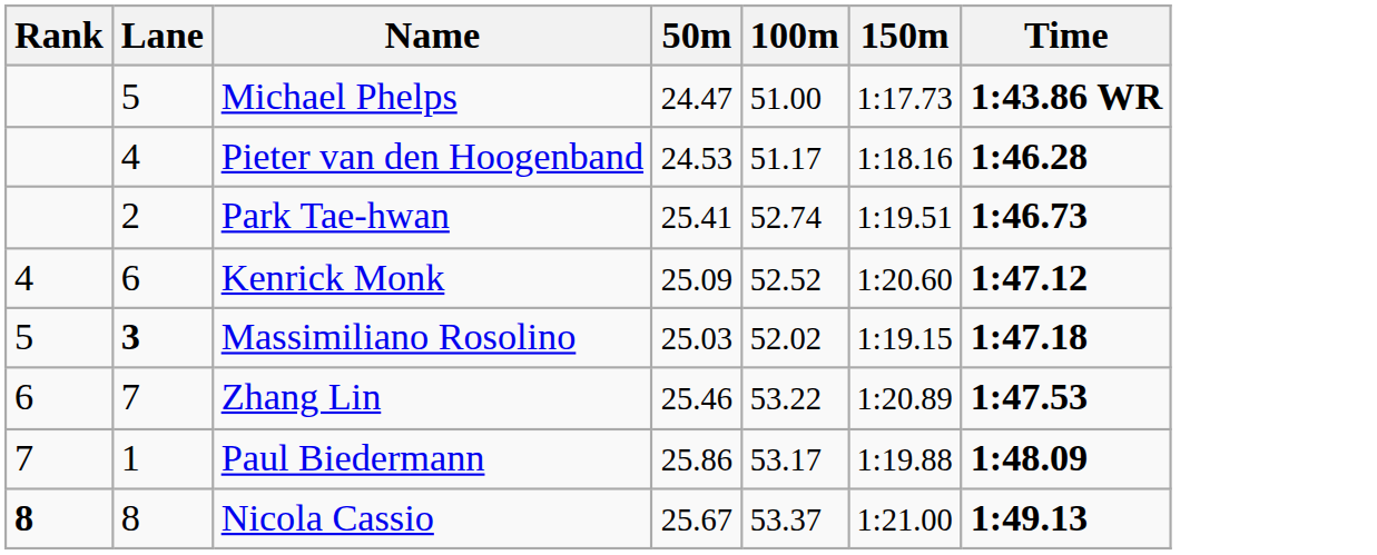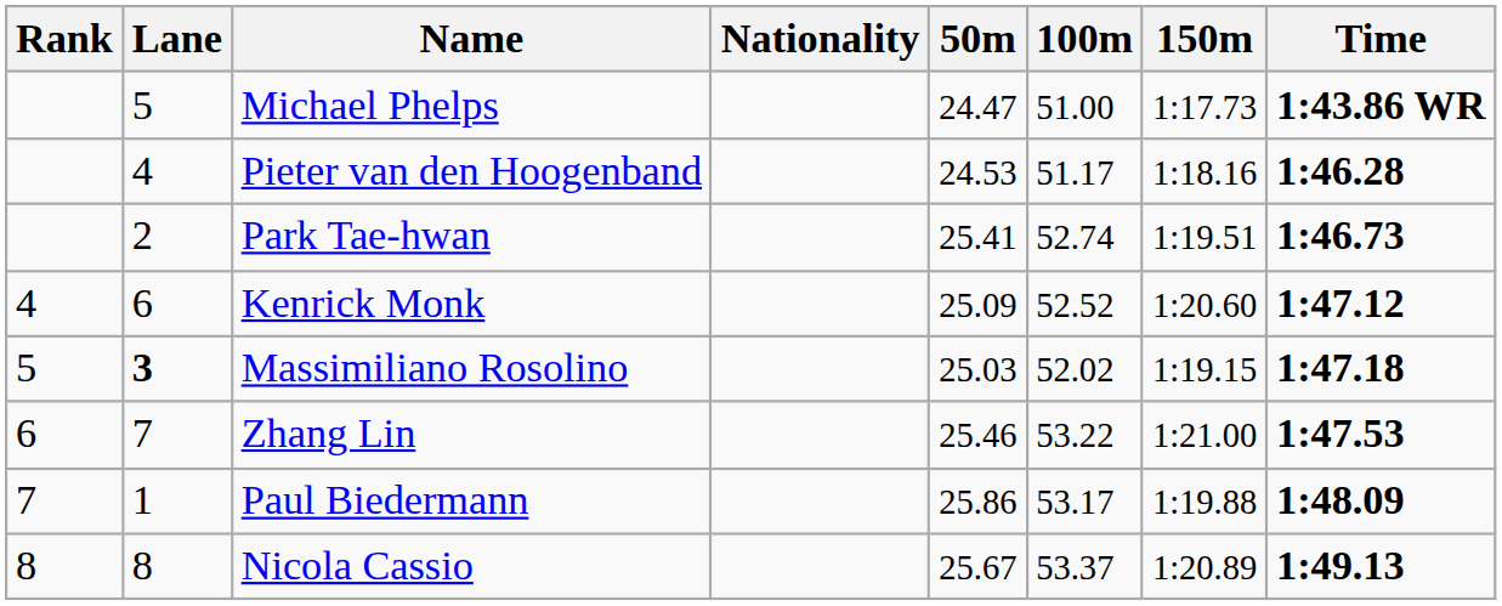+ column: Nationality
Zhang Lin | 150m: 1:20.89 -> 1:21.00
Nicola Cassio | Rank: bold -> normal
Nicola Cassio | 150m: 1:21.00 -> 1:20.89
